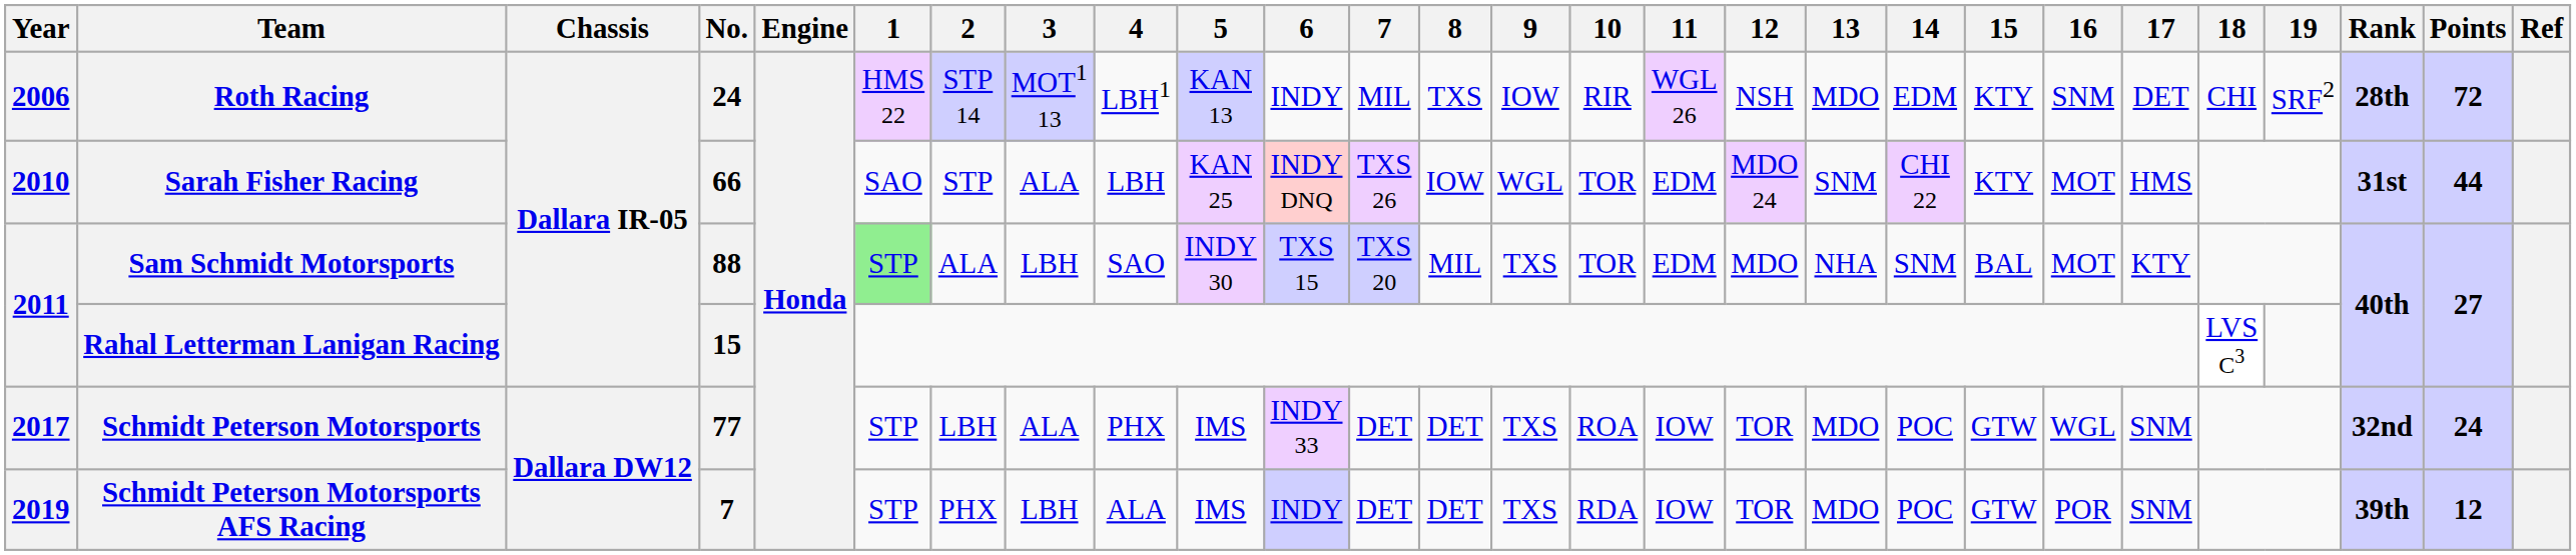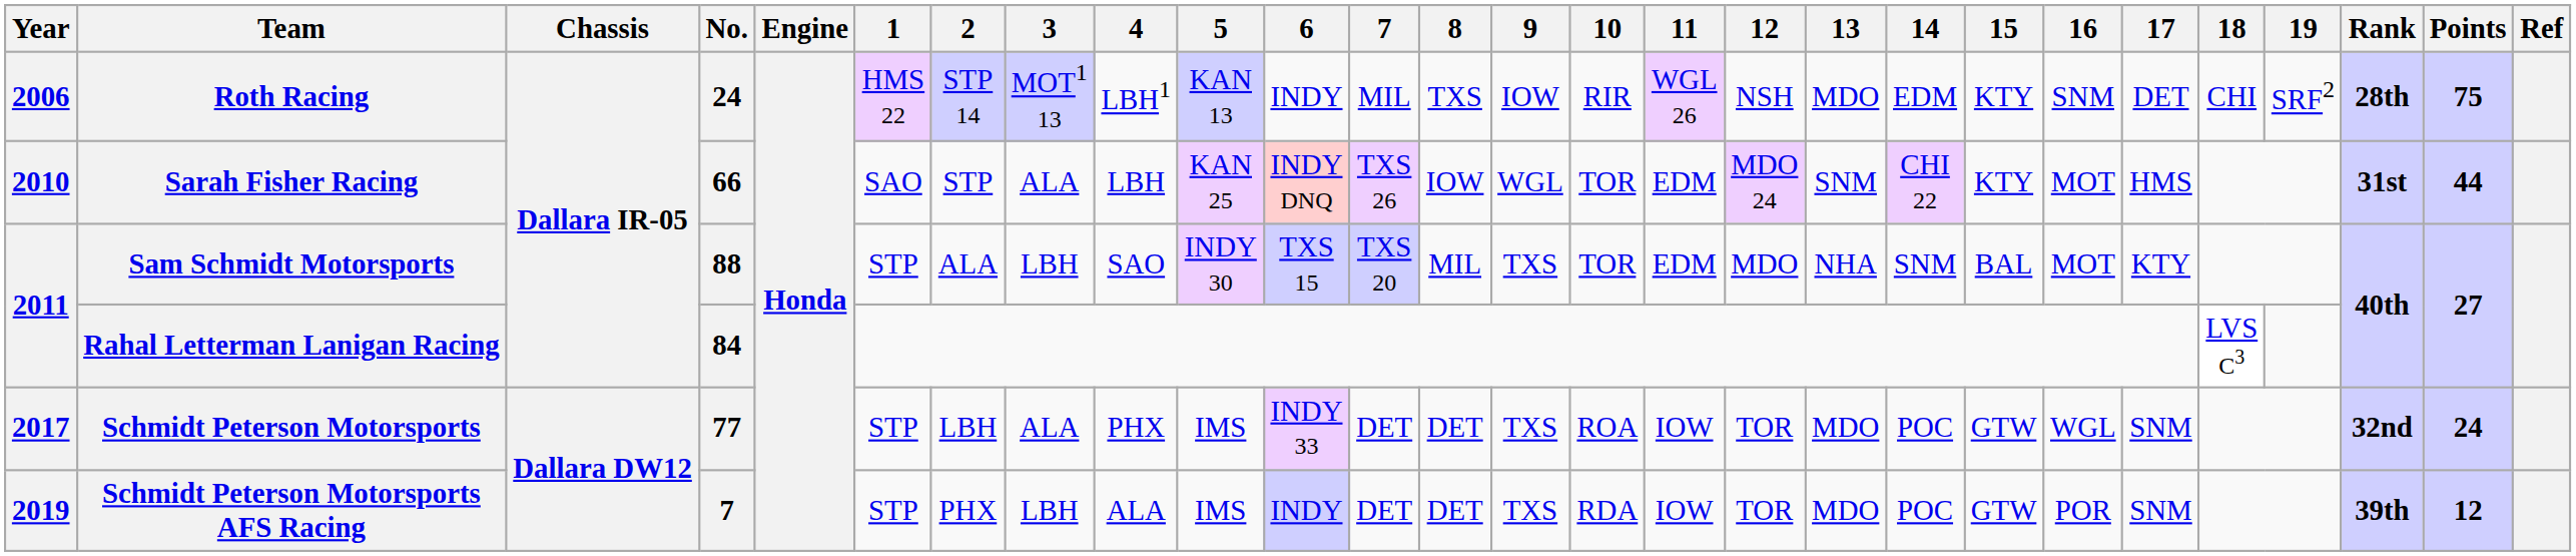Roth Racing | Points: 72 -> 75
Sam Schmidt Motorsports | 1: lightgreen background -> no background
Rahal Letterman Lanigan Racing | No.: 15 -> 84
